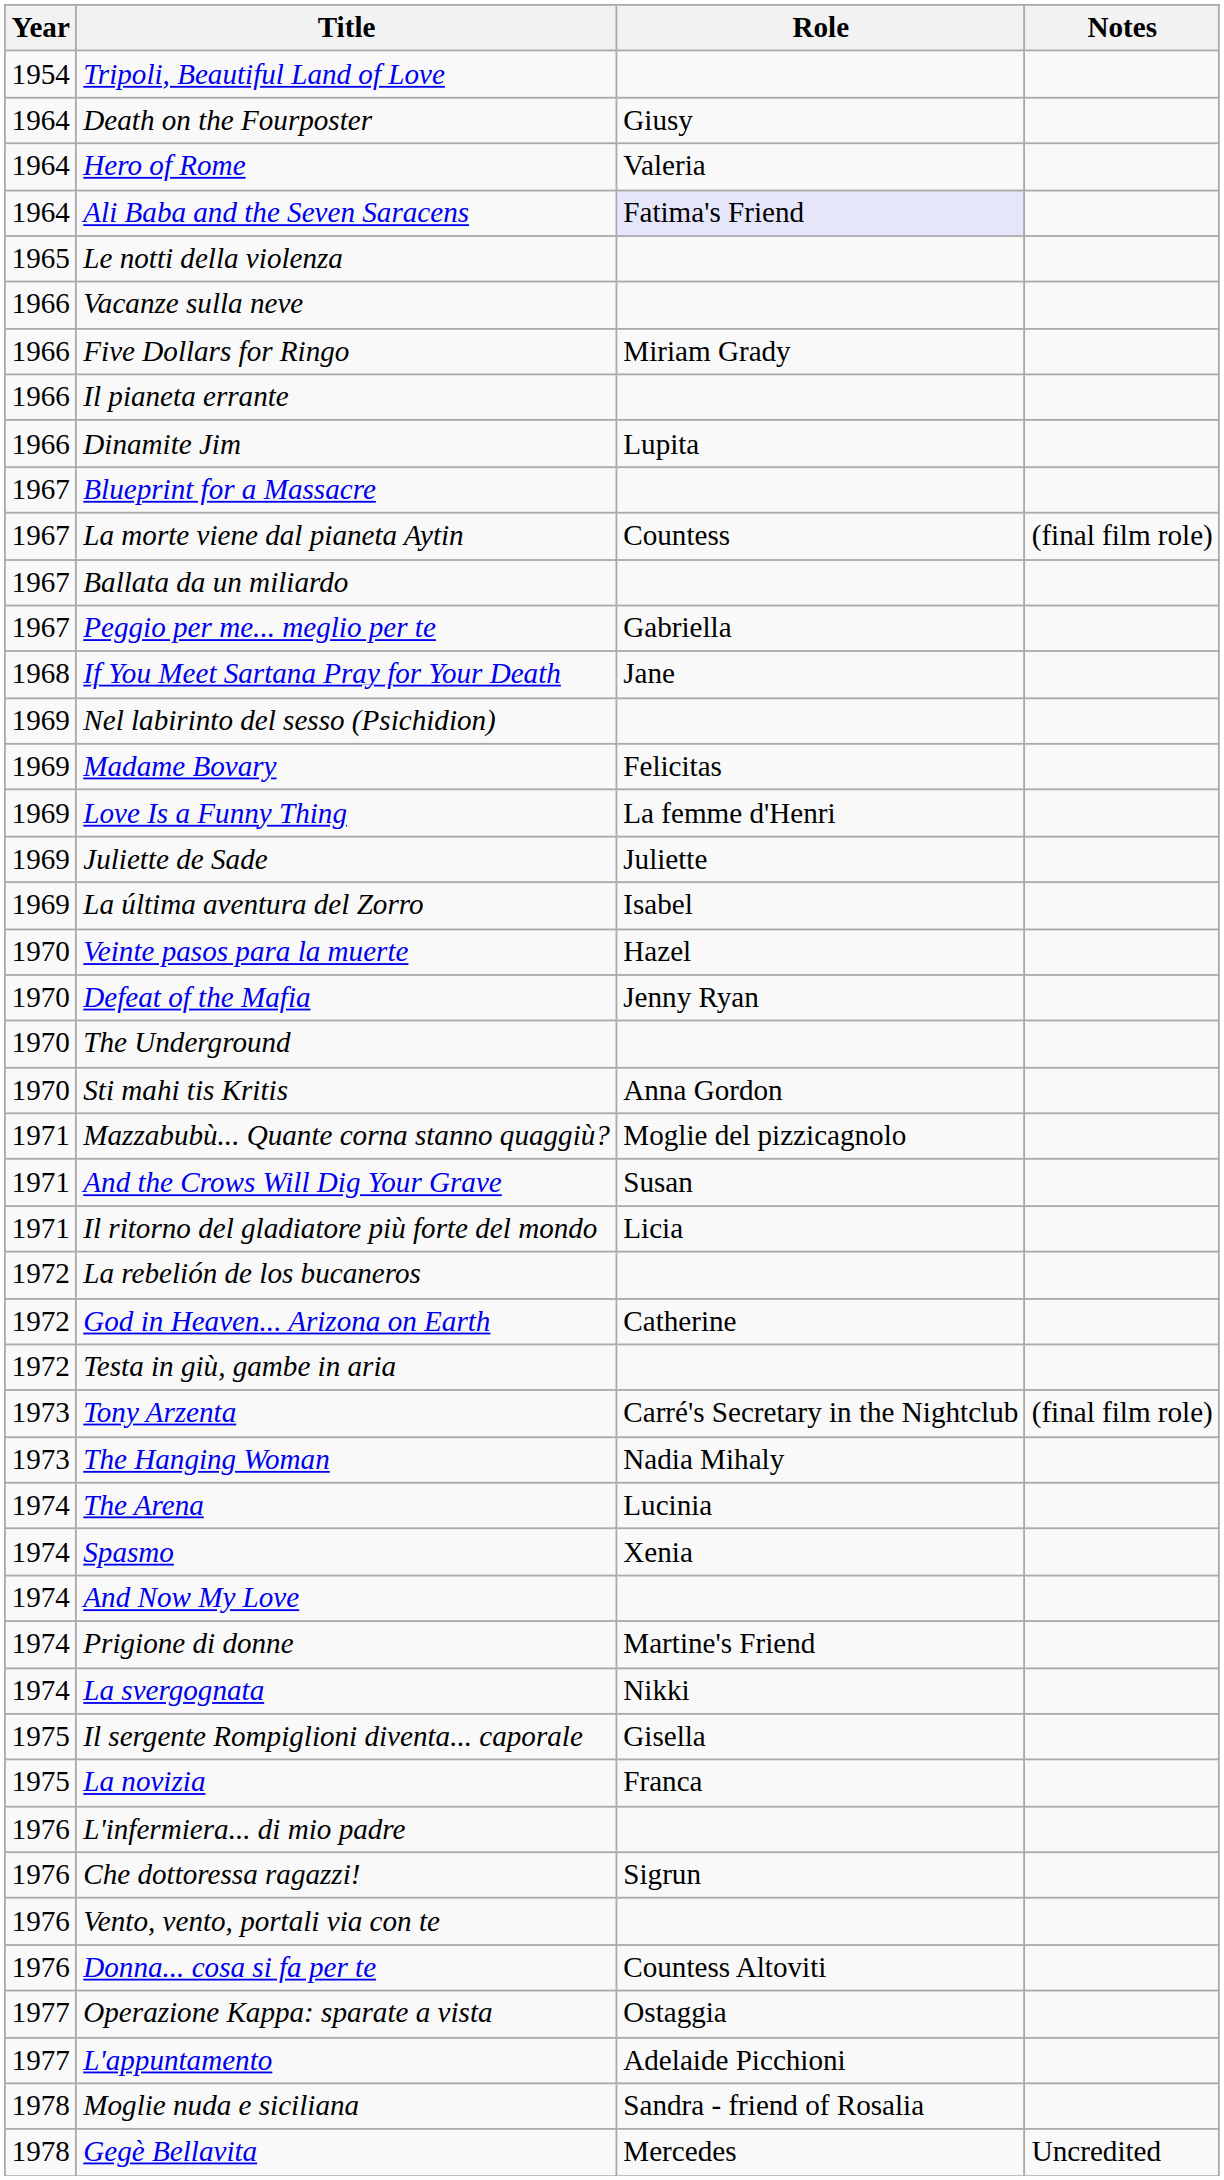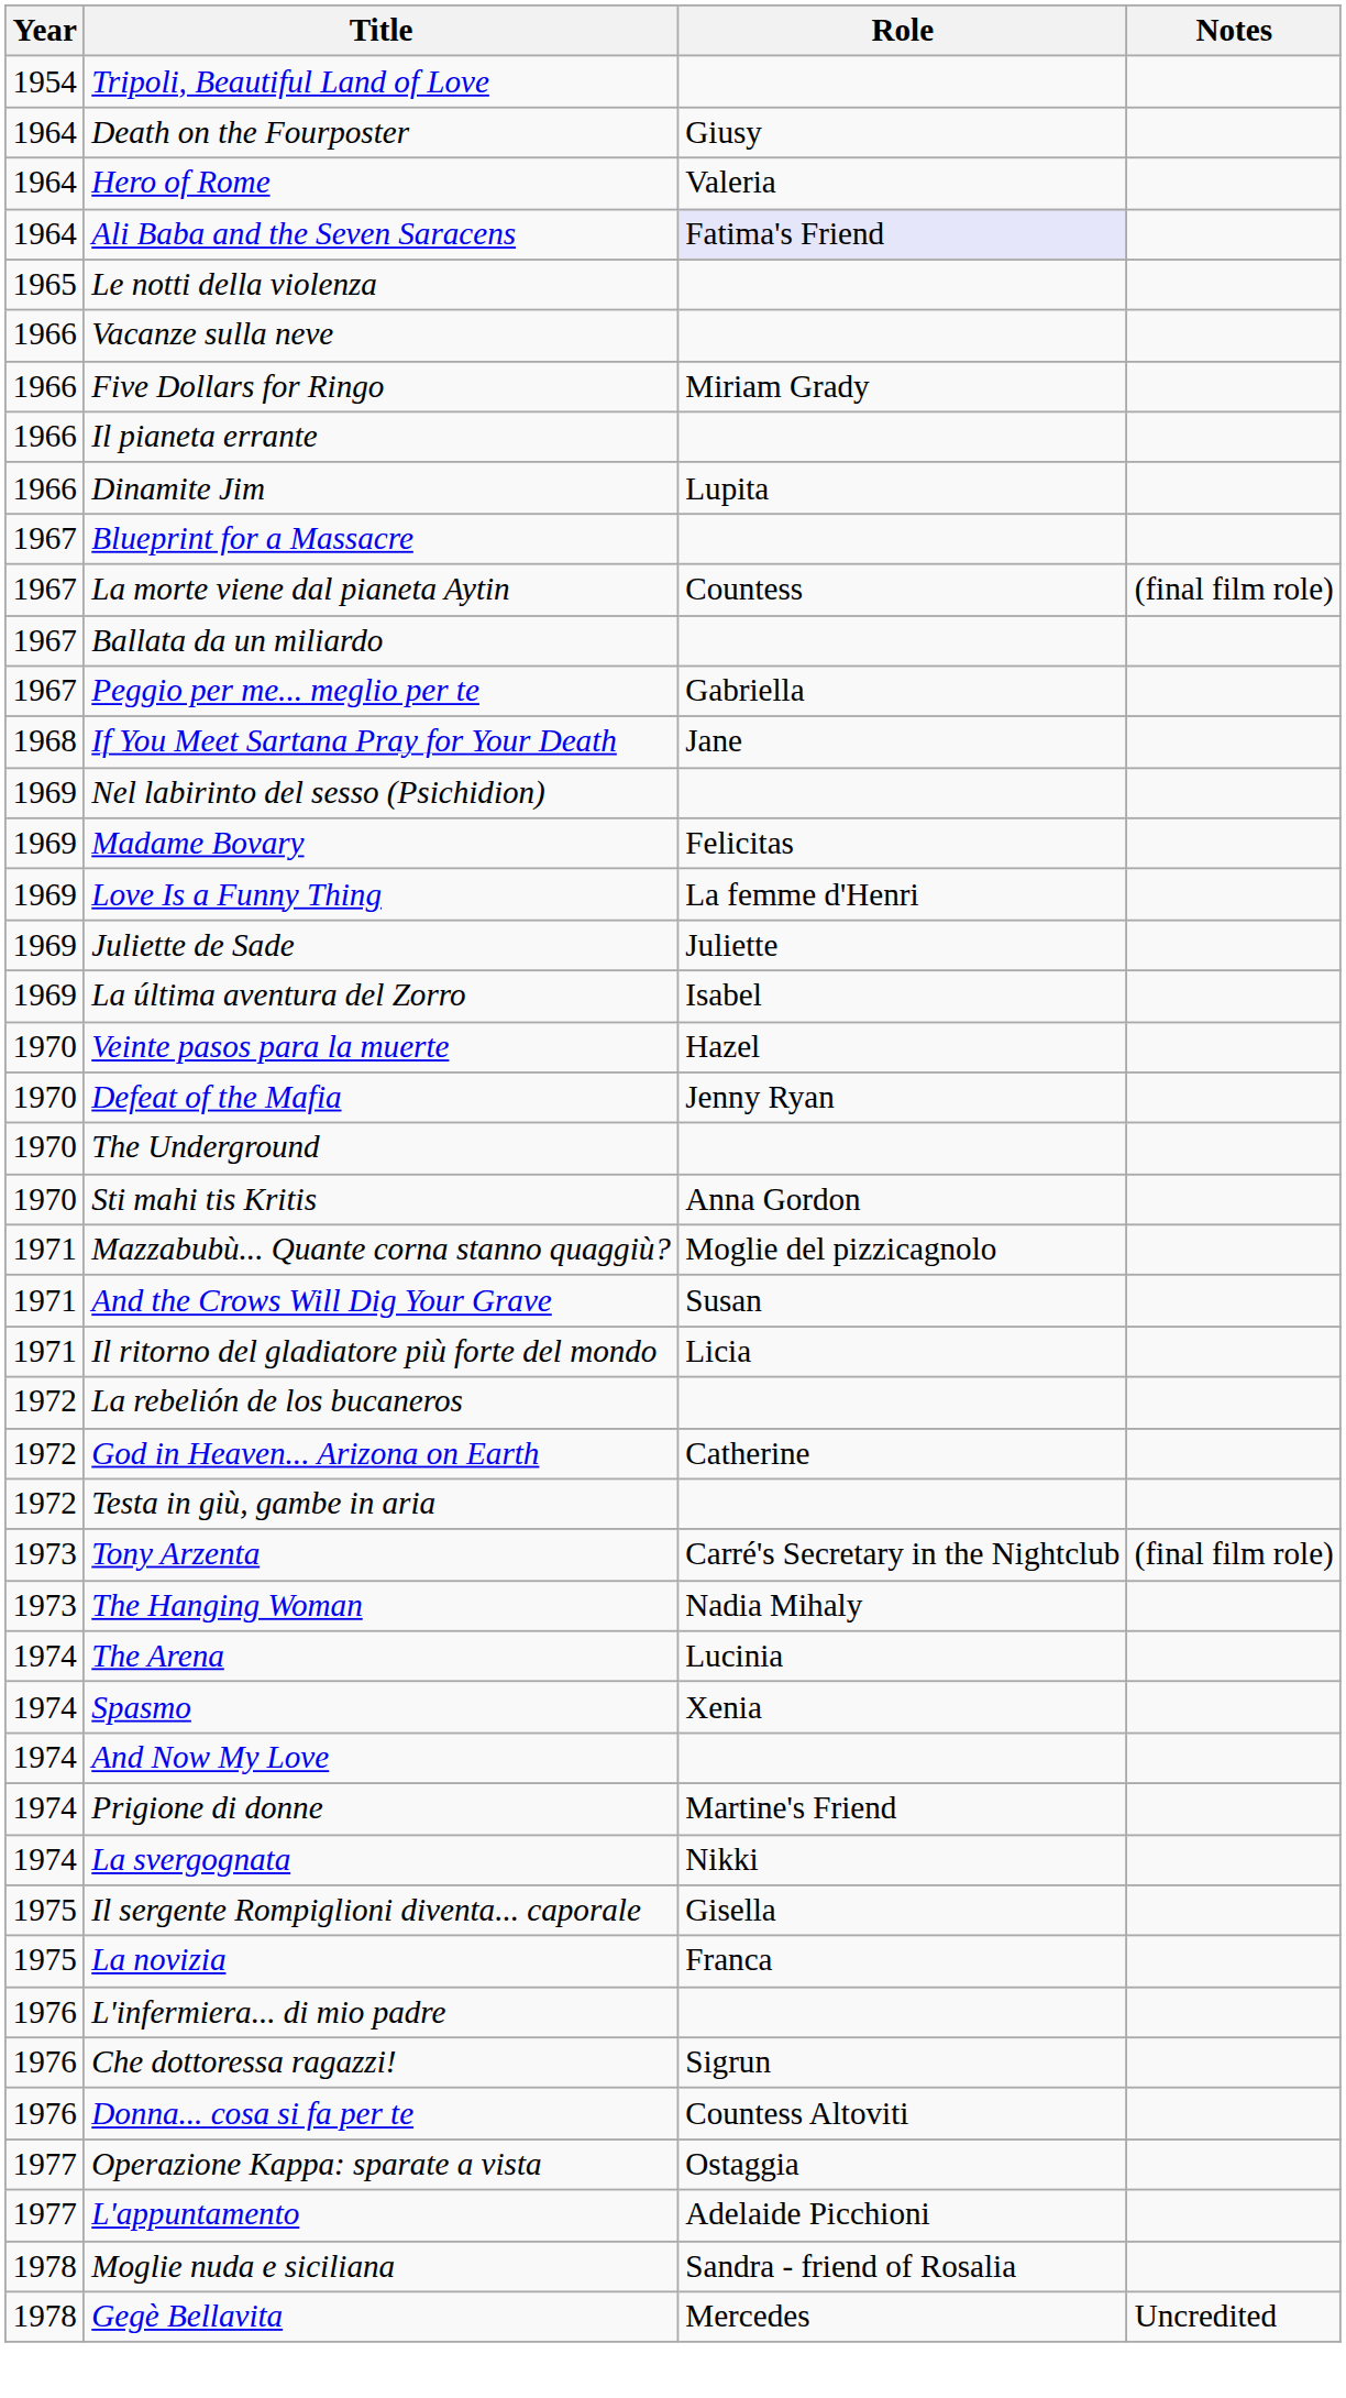- row: 1976 | Vento, vento, portali via con te
